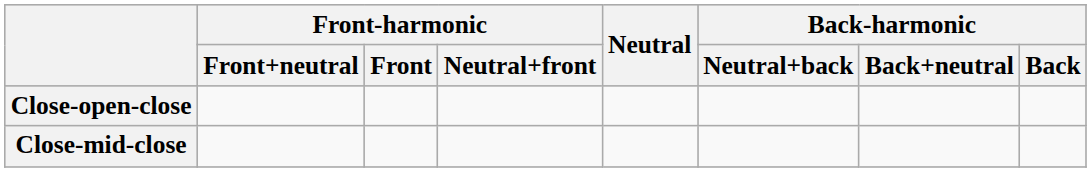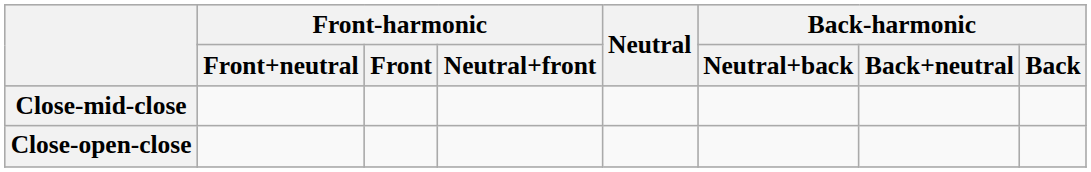rows swapped: Close-mid-close <-> Close-open-close
